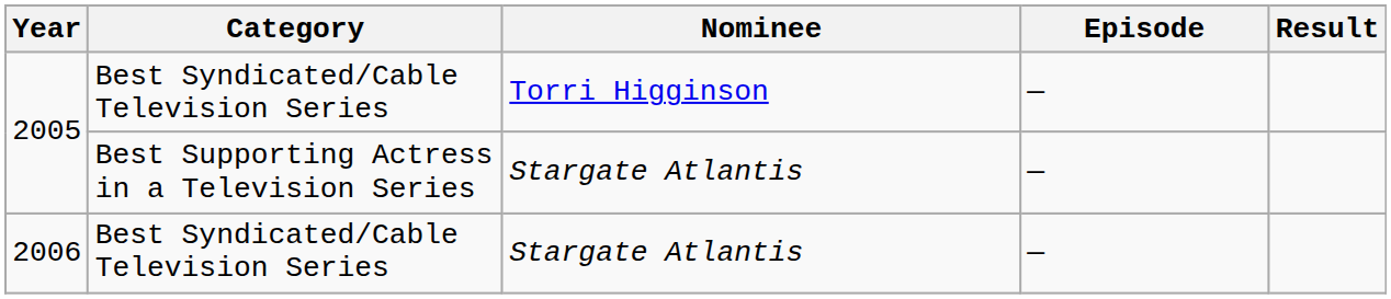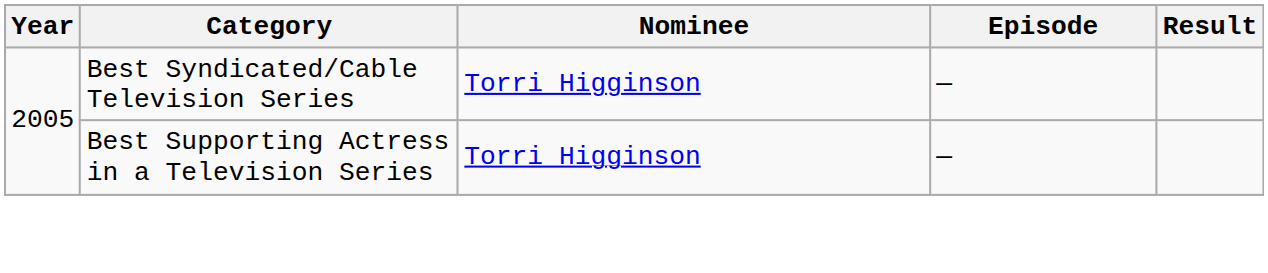2005 / Best Supporting Actress in a Television Series | Nominee: Stargate Atlantis -> Torri Higginson
- row: 2006 | Best Syndicated/Cable Television Series | Stargate Atlantis | —
